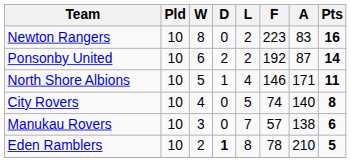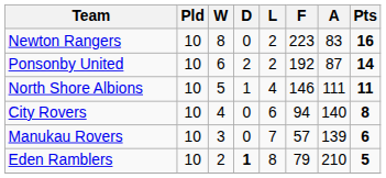North Shore Albions | A: 171 -> 111
City Rovers | L: 5 -> 6
City Rovers | F: 74 -> 94
Manukau Rovers | A: 138 -> 139
Eden Ramblers | F: 78 -> 79
